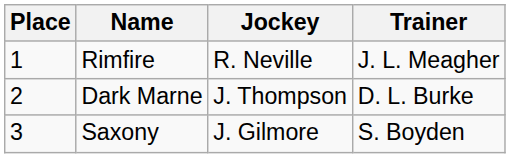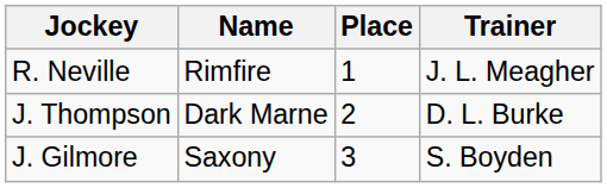columns swapped: Place <-> Jockey
